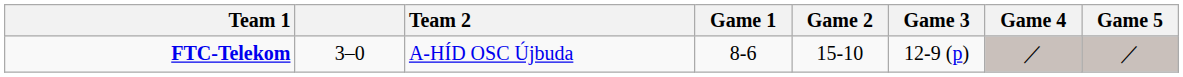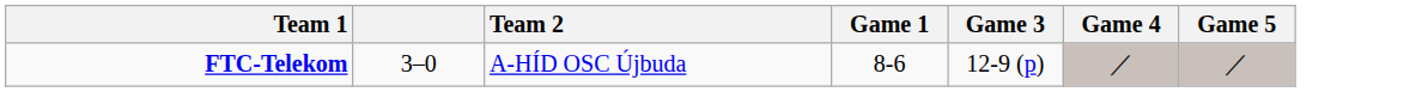- column: Game 2 | 15-10
